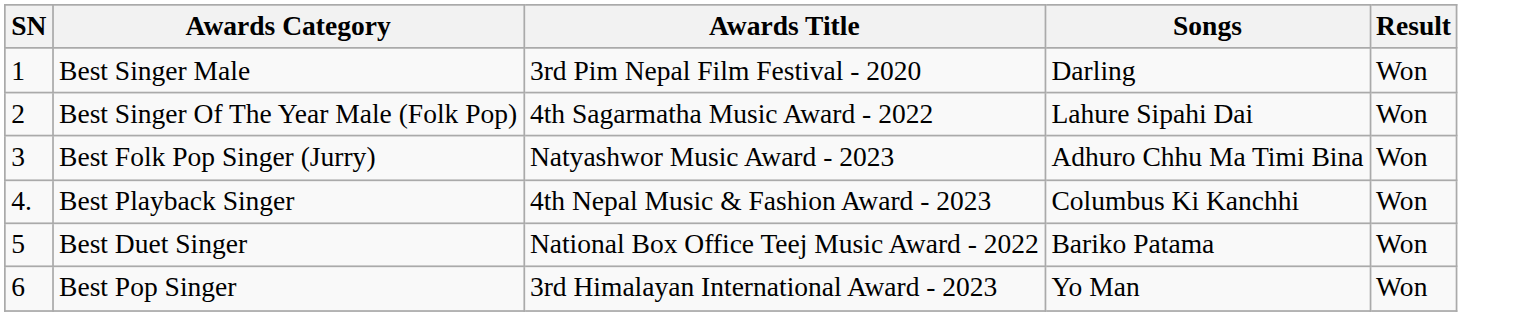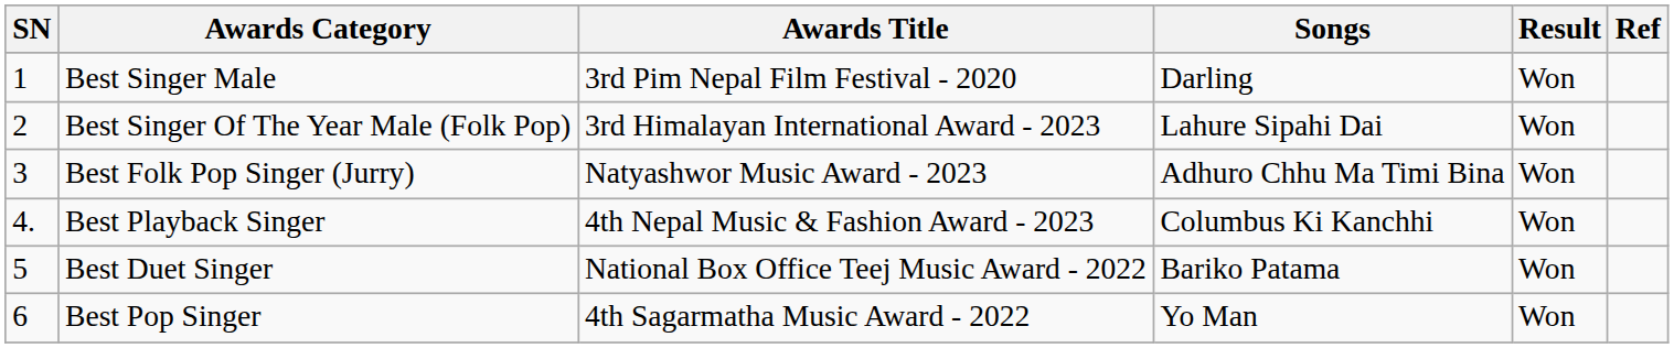+ column: Ref
Best Singer Of The Year Male (Folk Pop) | Awards Title: 4th Sagarmatha Music Award - 2022 -> 3rd Himalayan International Award - 2023
Best Pop Singer | Awards Title: 3rd Himalayan International Award - 2023 -> 4th Sagarmatha Music Award - 2022
